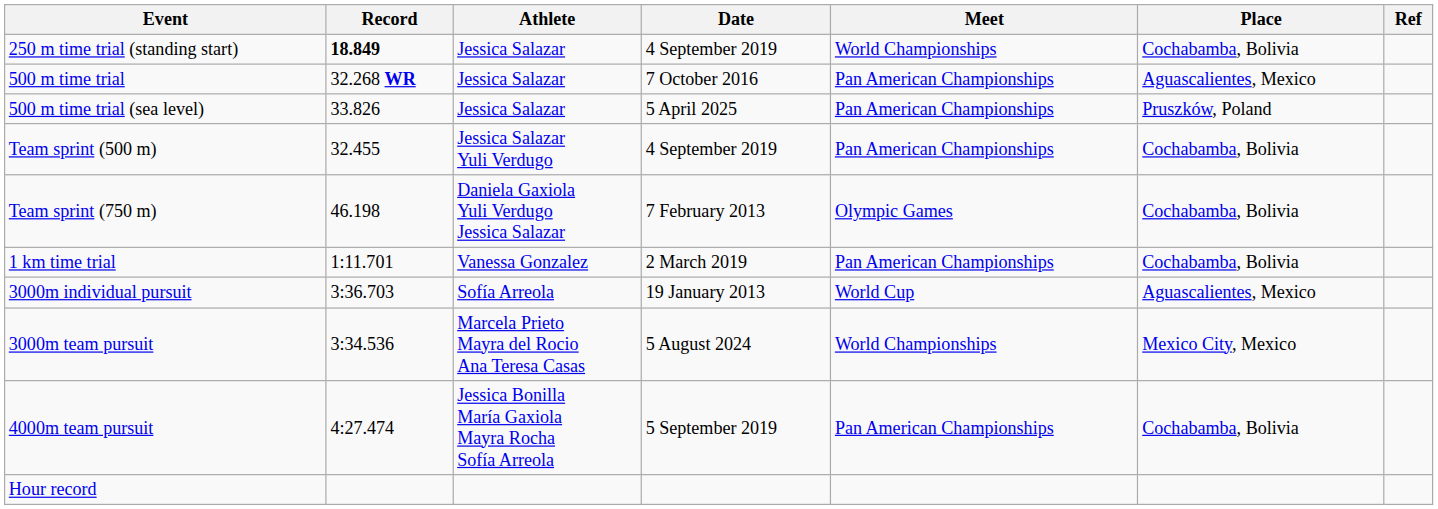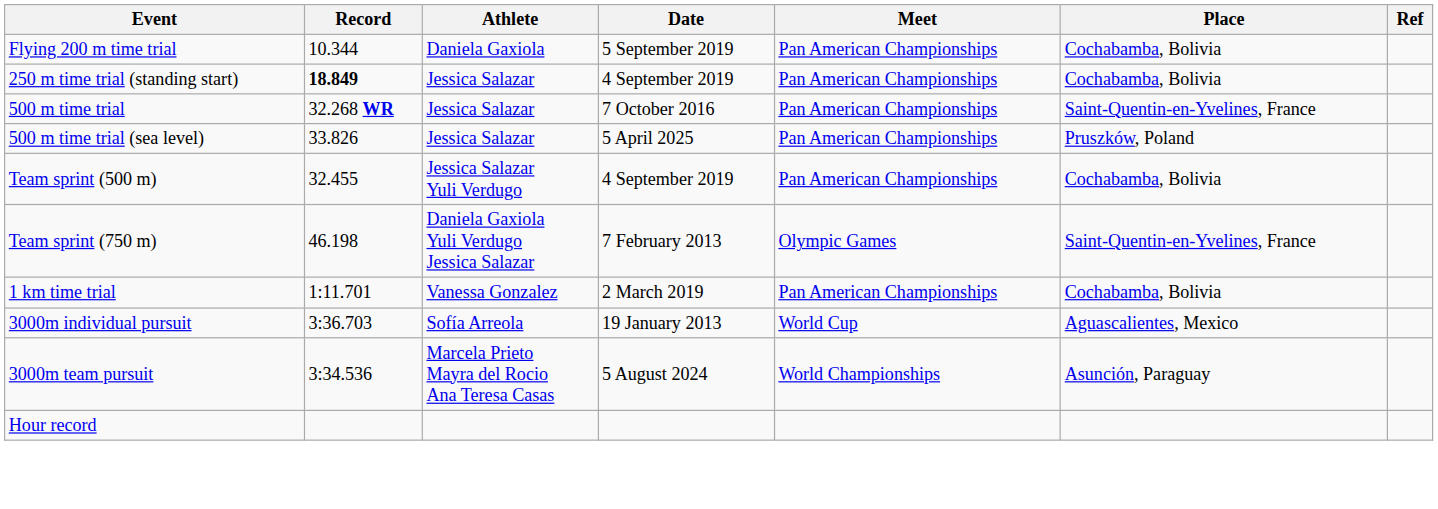+ row: Flying 200 m time trial | 10.344 | Daniela Gaxiola | 5 September 2019 | Pan American Championships | Cochabamba, Bolivia
250 m time trial (standing start) | Meet: World Championships -> Pan American Championships
500 m time trial | Place: Aguascalientes, Mexico -> Saint-Quentin-en-Yvelines, France
Team sprint (750 m) | Place: Cochabamba, Bolivia -> Saint-Quentin-en-Yvelines, France
3000m team pursuit | Place: Mexico City, Mexico -> Asunción, Paraguay
- row: 4000m team pursuit | 4:27.474 | Jessica Bonilla María Gaxiola Mayra Rocha Sofía Arreola | 5 September 2019 | Pan American Championships | Cochabamba, Bolivia
